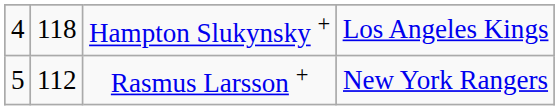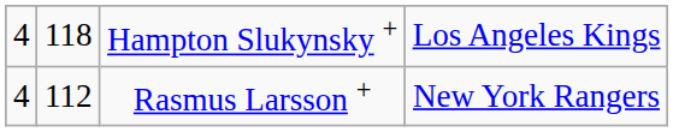Rasmus Larsson + | column 1: 5 -> 4
